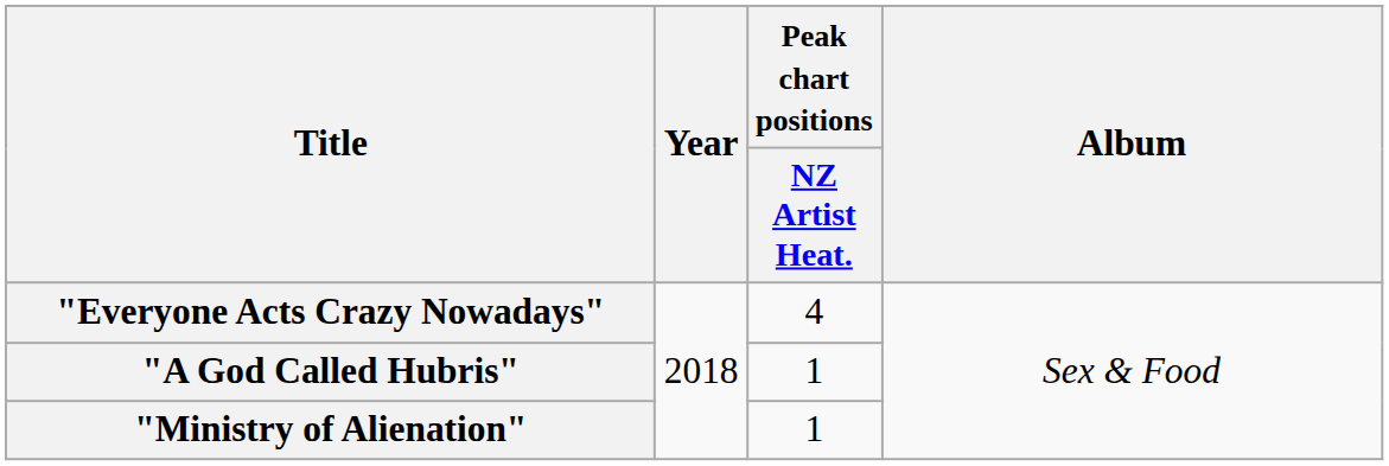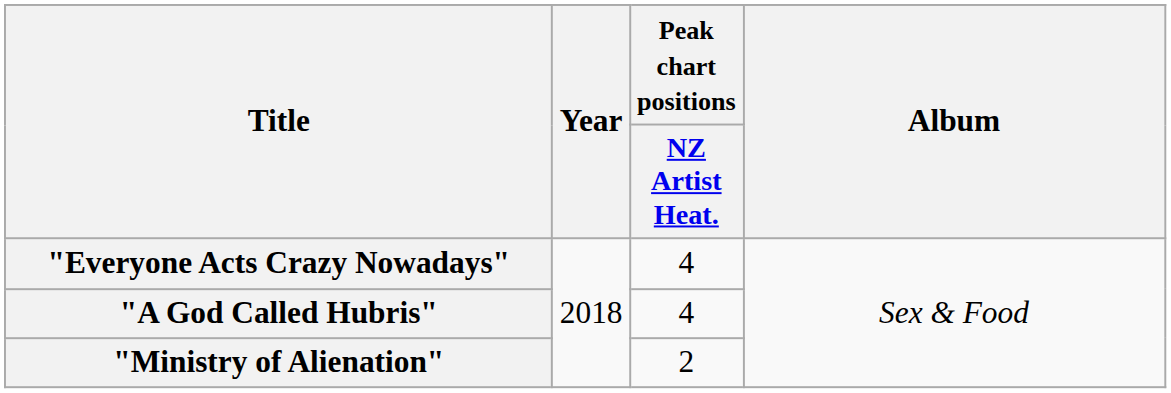"A God Called Hubris" | Peak chart positions / NZ Artist Heat.: 1 -> 4
"Ministry of Alienation" | Peak chart positions / NZ Artist Heat.: 1 -> 2
